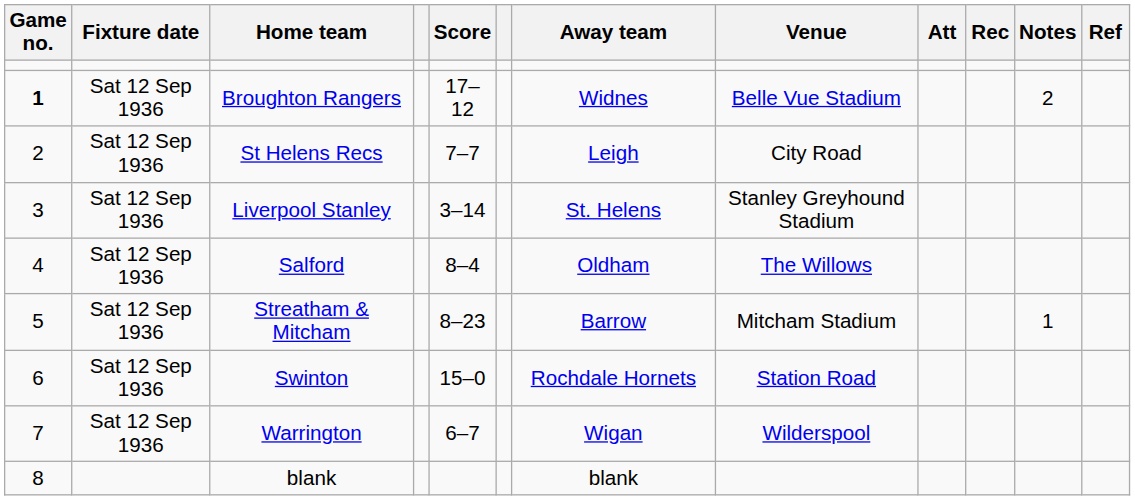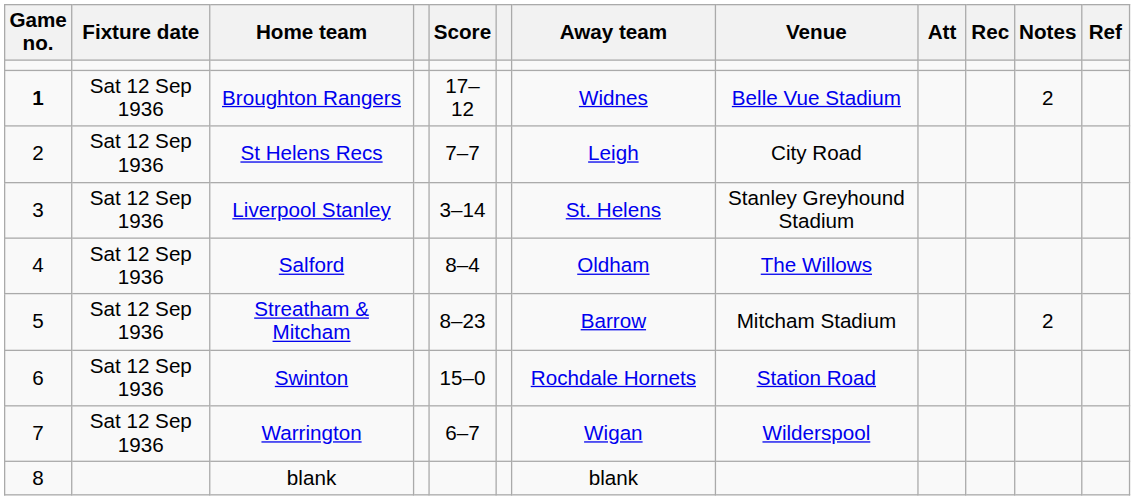Streatham & Mitcham | Notes: 1 -> 2
